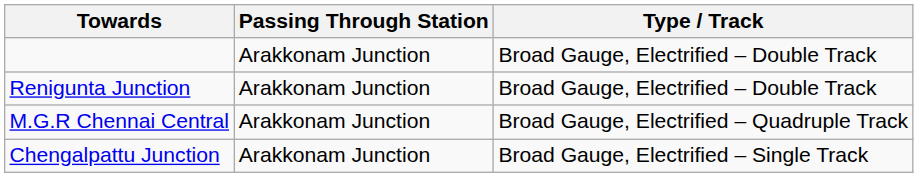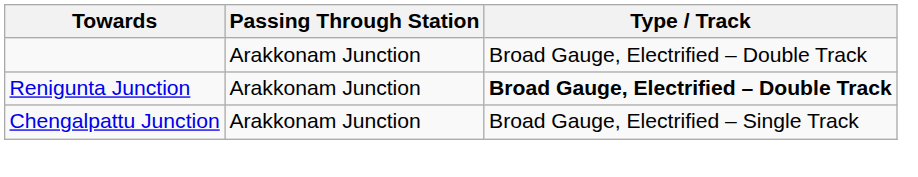Renigunta Junction | Type / Track: normal -> bold
- row: M.G.R Chennai Central | Arakkonam Junction | Broad Gauge, Electrified – Quadruple Track
